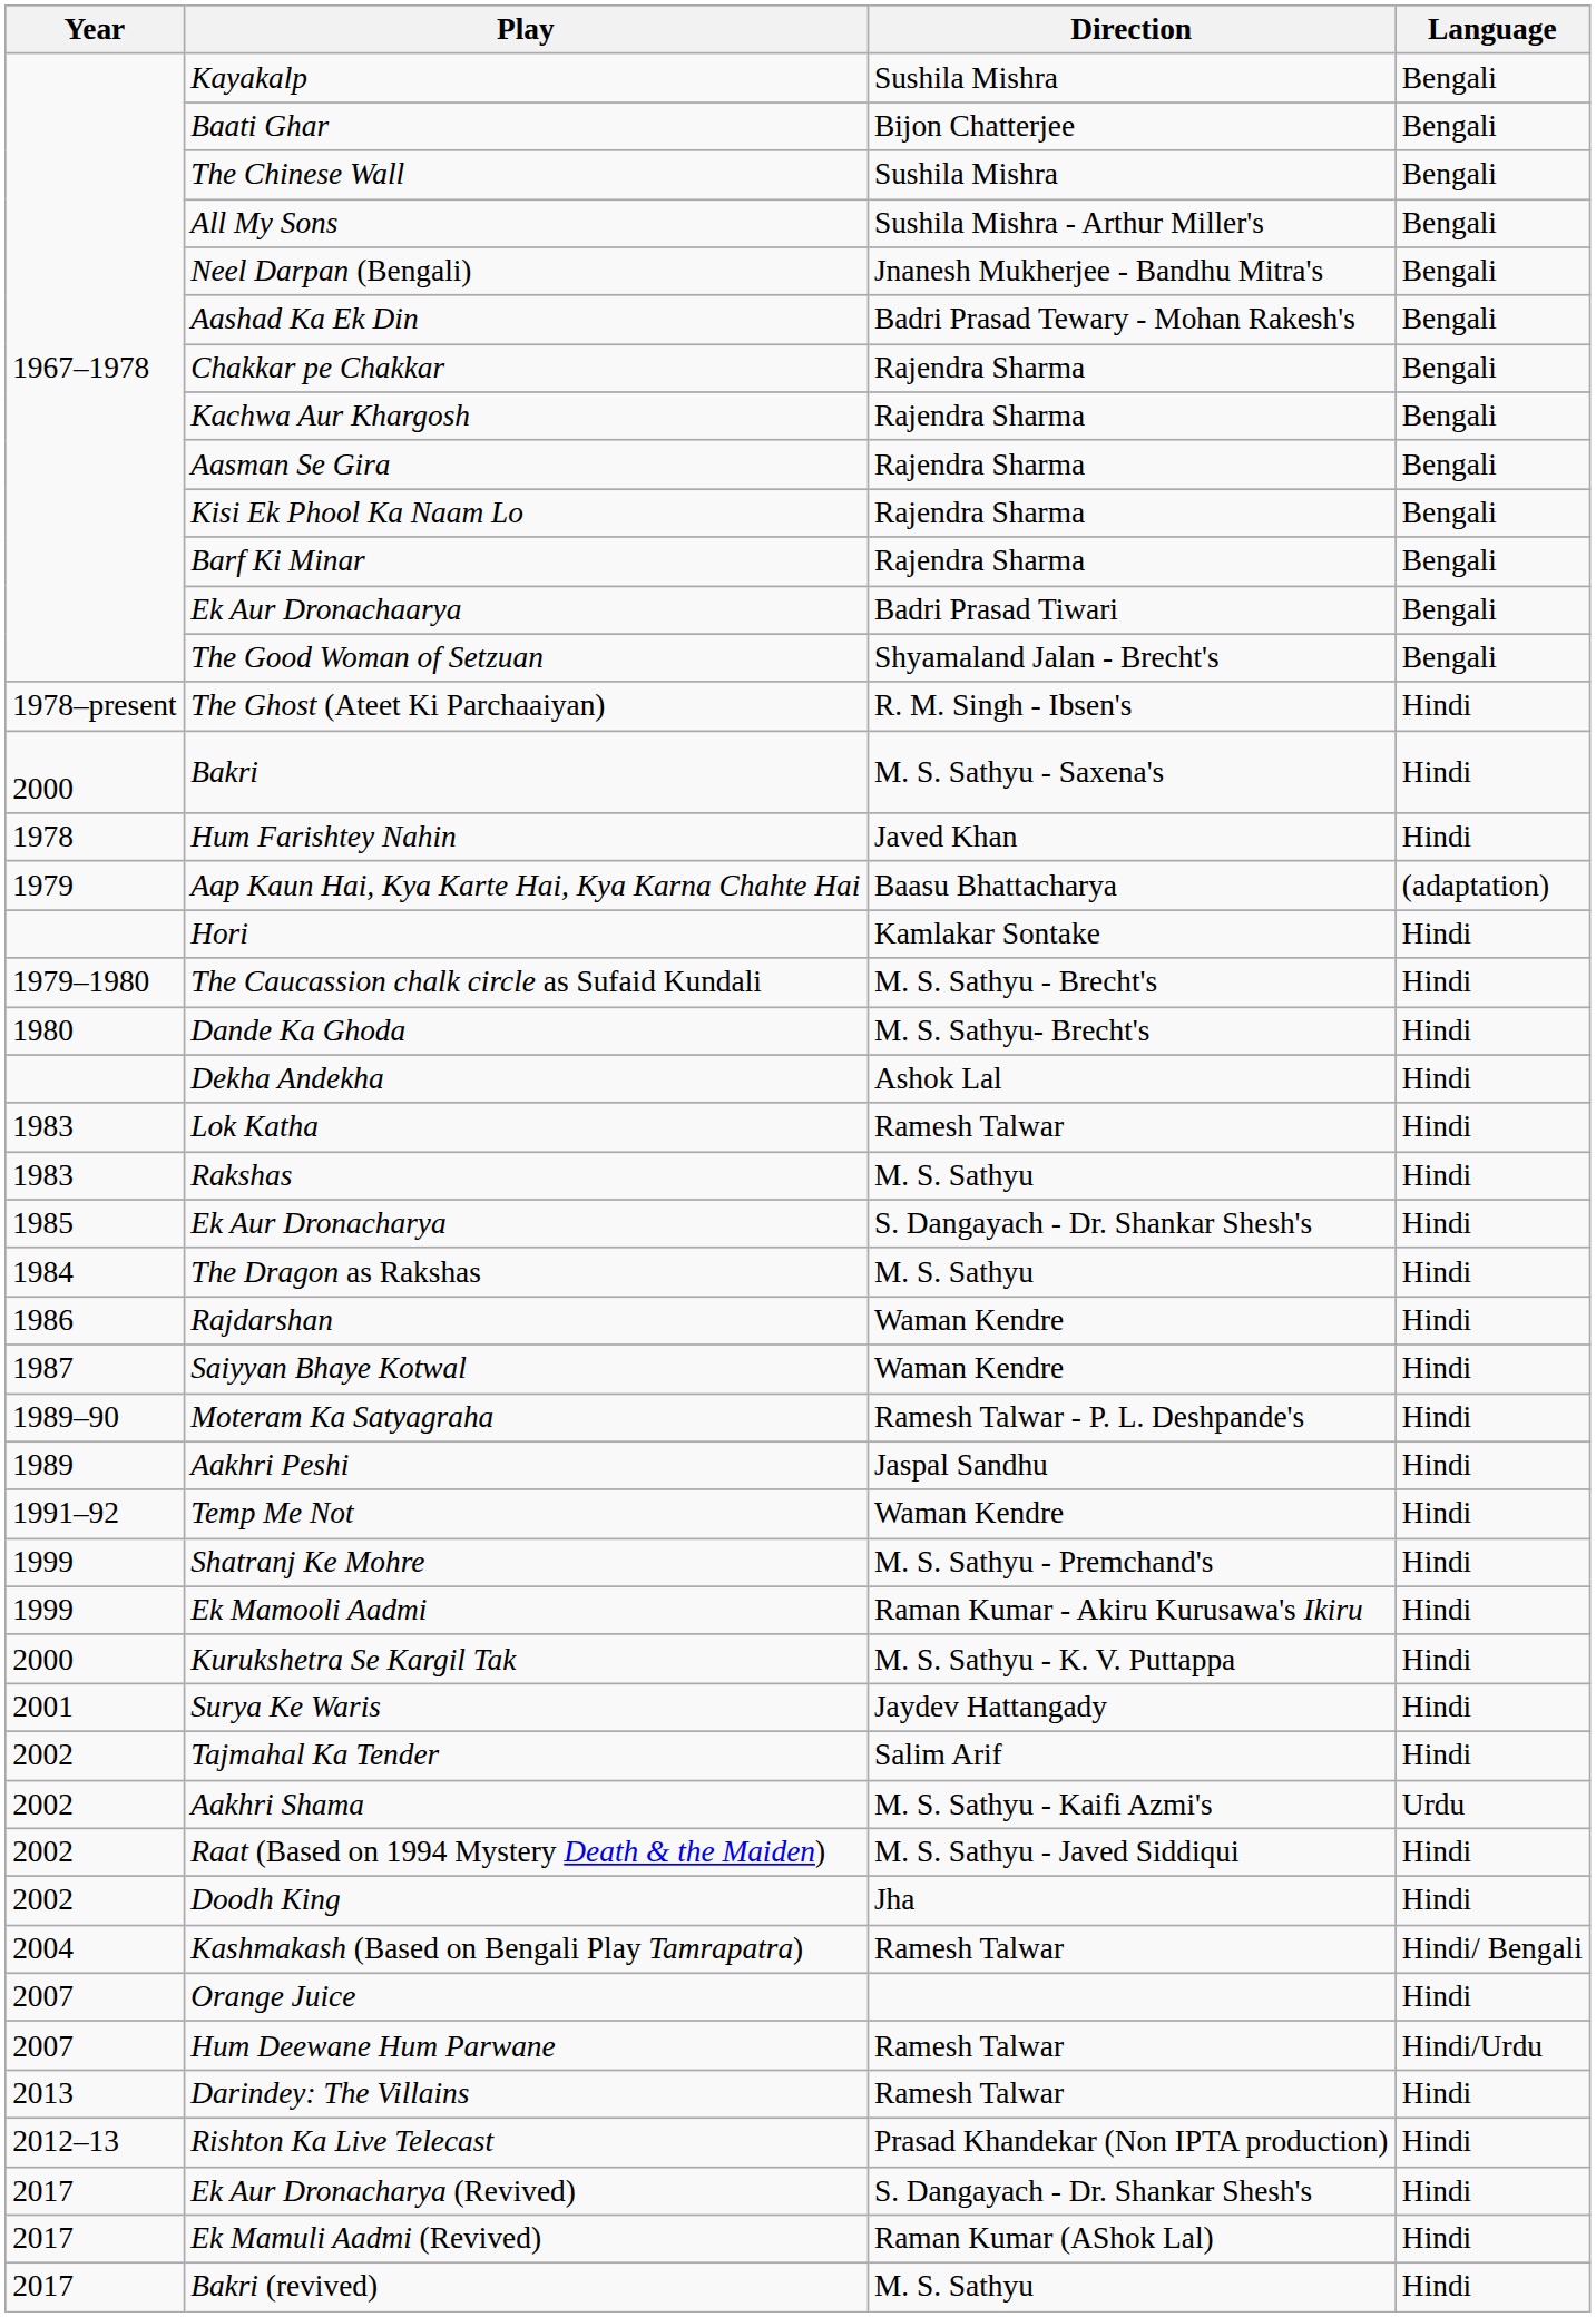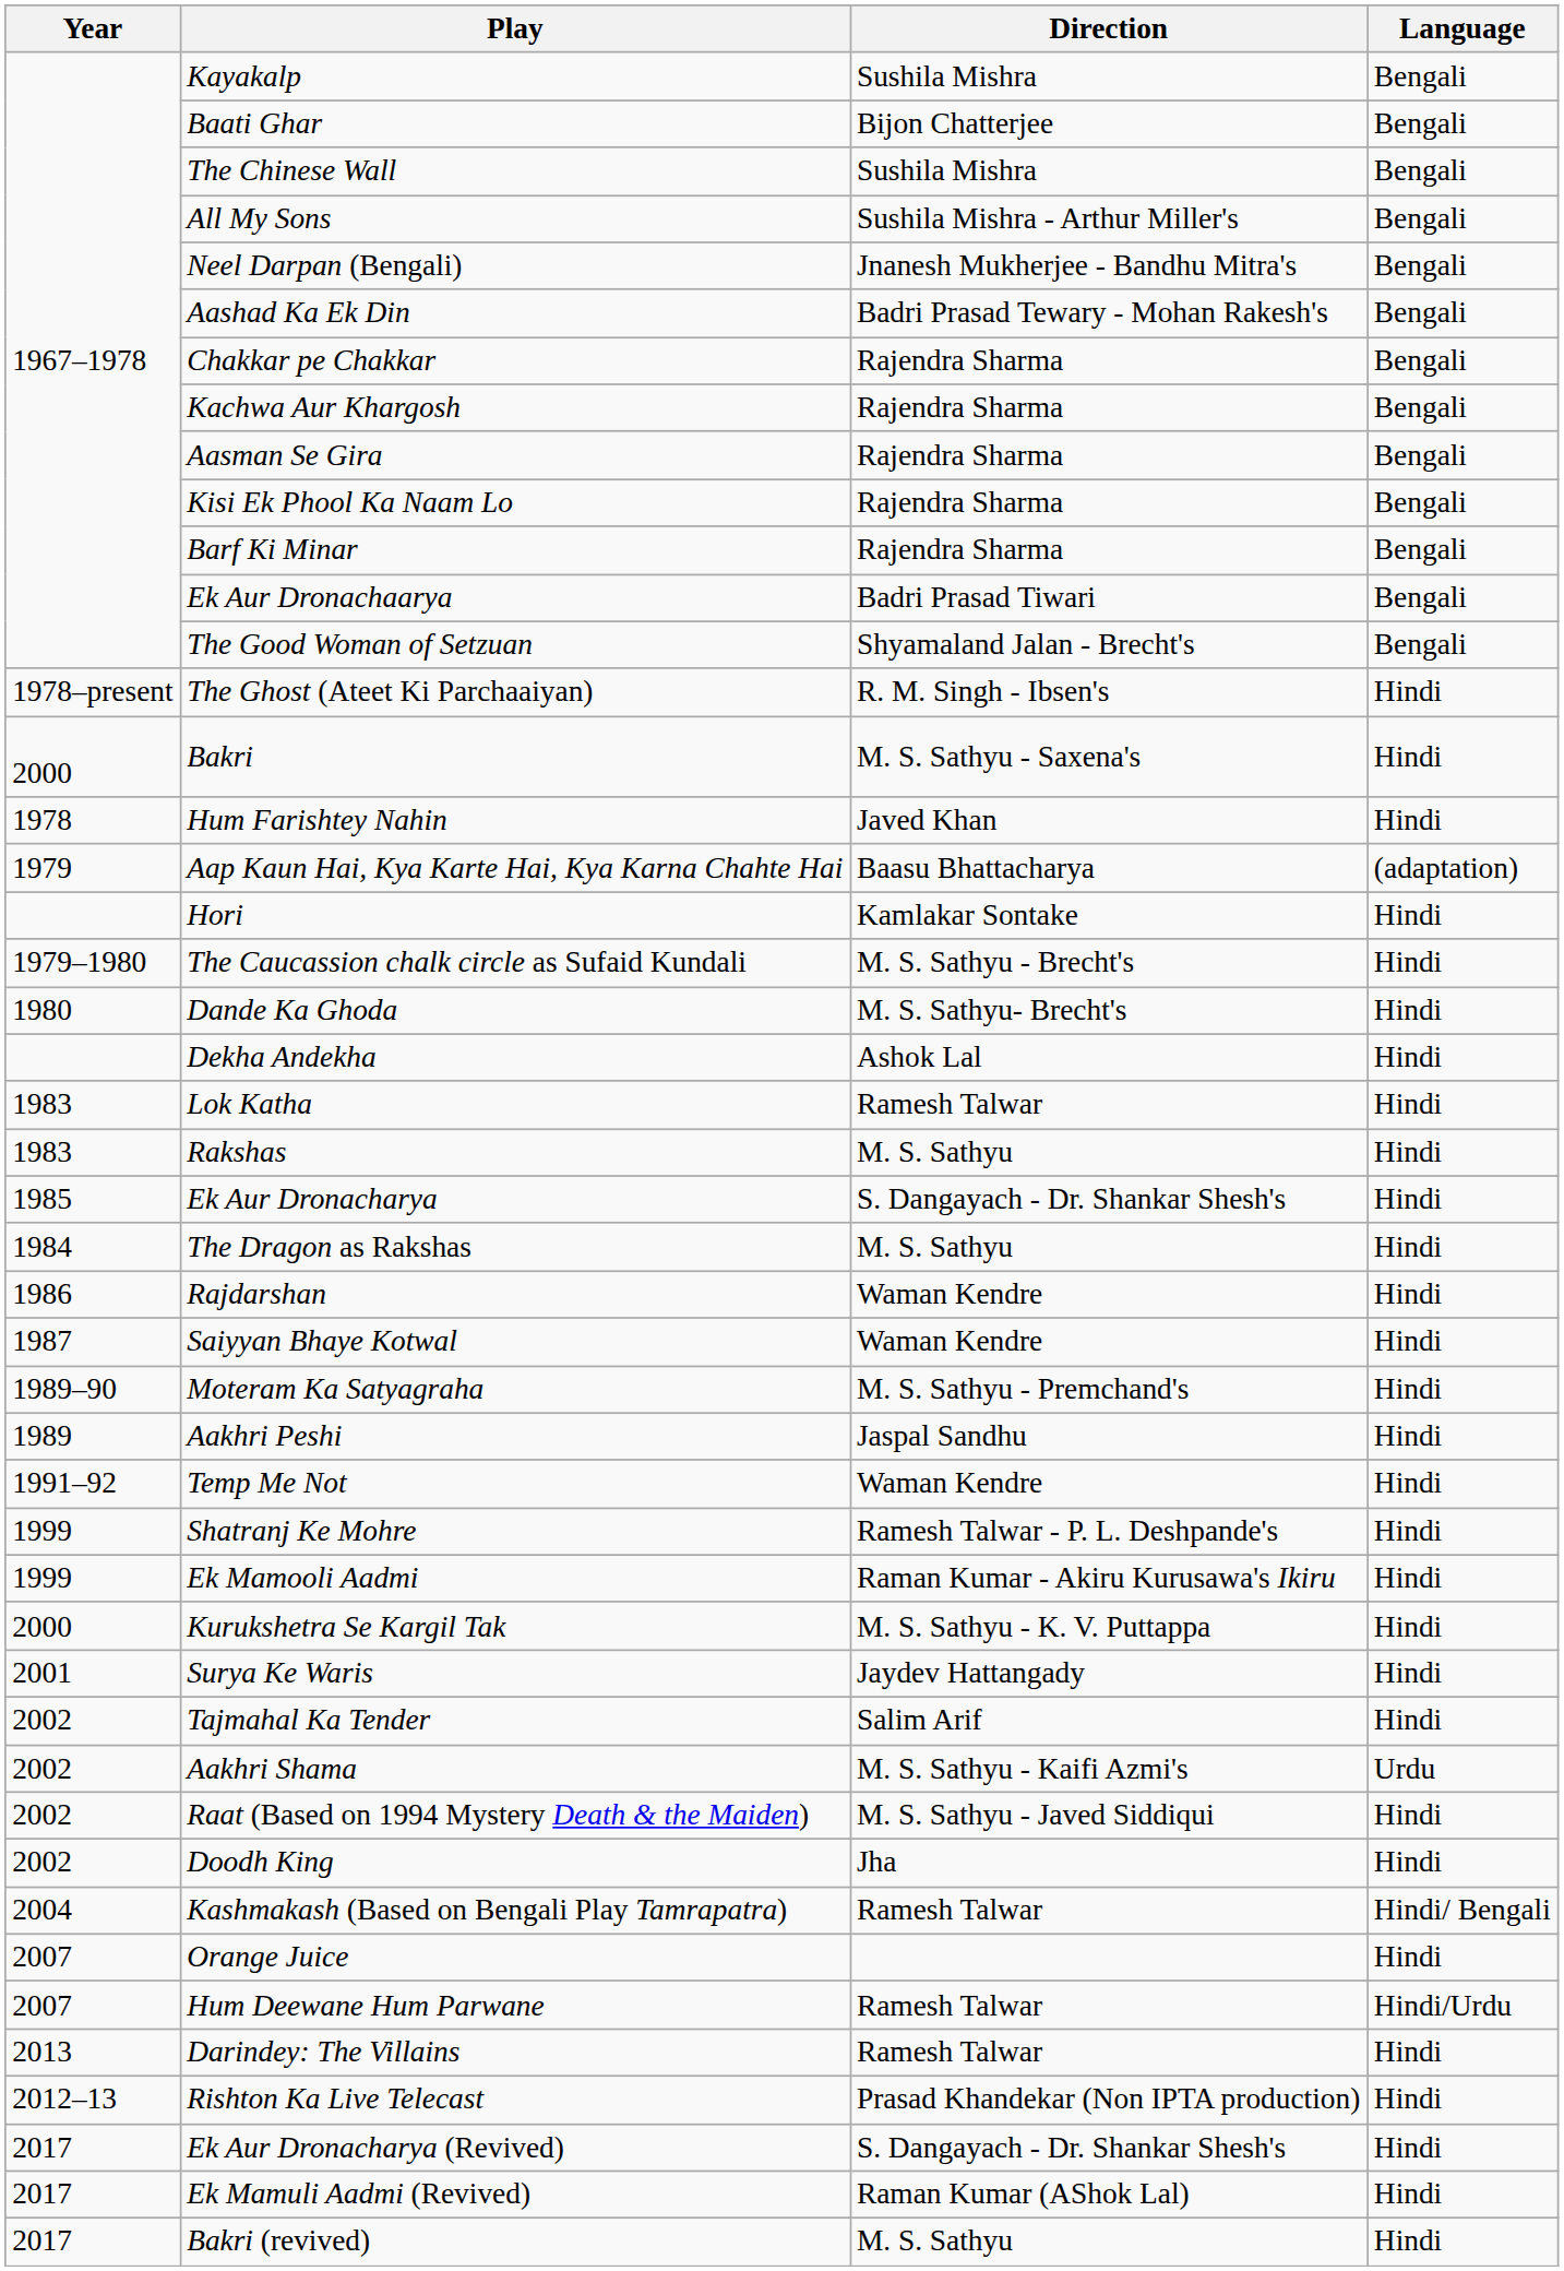Moteram Ka Satyagraha | Direction: Ramesh Talwar - P. L. Deshpande's -> M. S. Sathyu - Premchand's
Shatranj Ke Mohre | Direction: M. S. Sathyu - Premchand's -> Ramesh Talwar - P. L. Deshpande's
